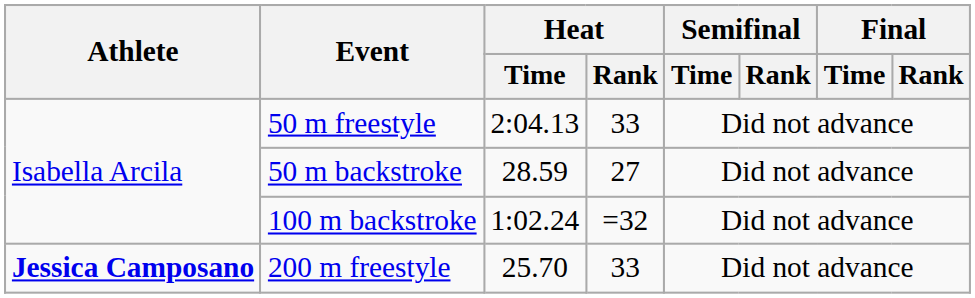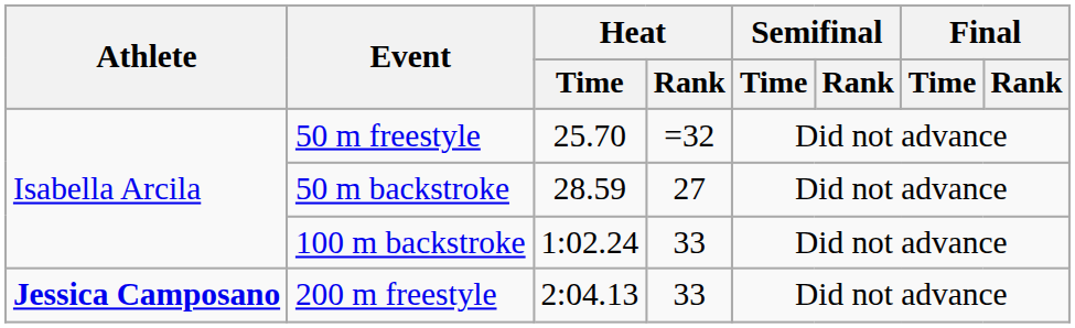50 m freestyle | Heat / Time: 2:04.13 -> 25.70
50 m freestyle | Heat / Rank: 33 -> =32
100 m backstroke | Heat / Rank: =32 -> 33
200 m freestyle | Heat / Time: 25.70 -> 2:04.13
